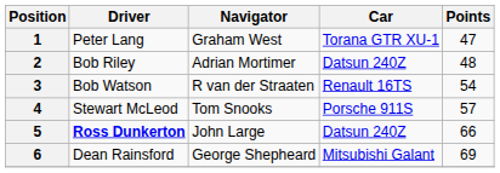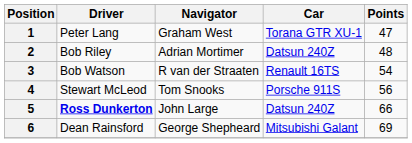4 | Points: 57 -> 56
